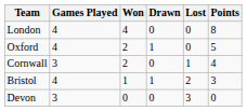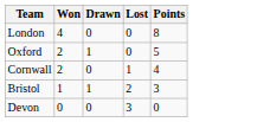- column: Games Played | 4 | 4 | 3 | 4 | 3
